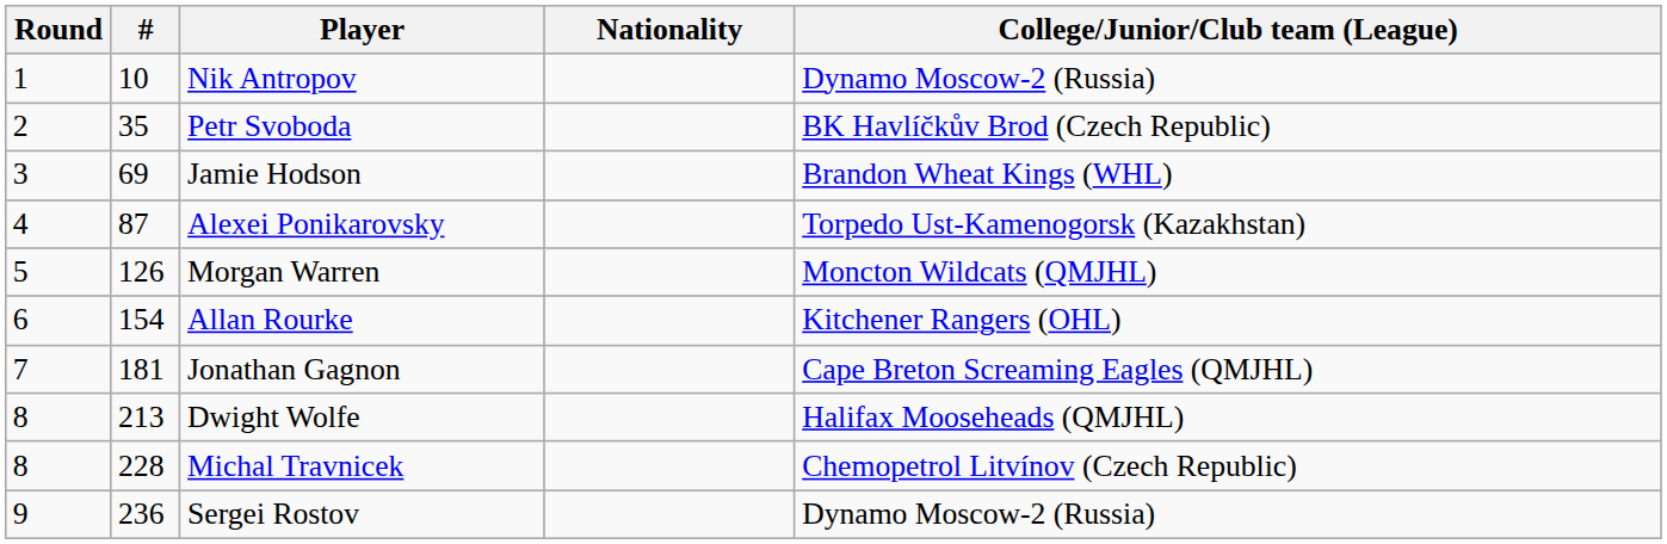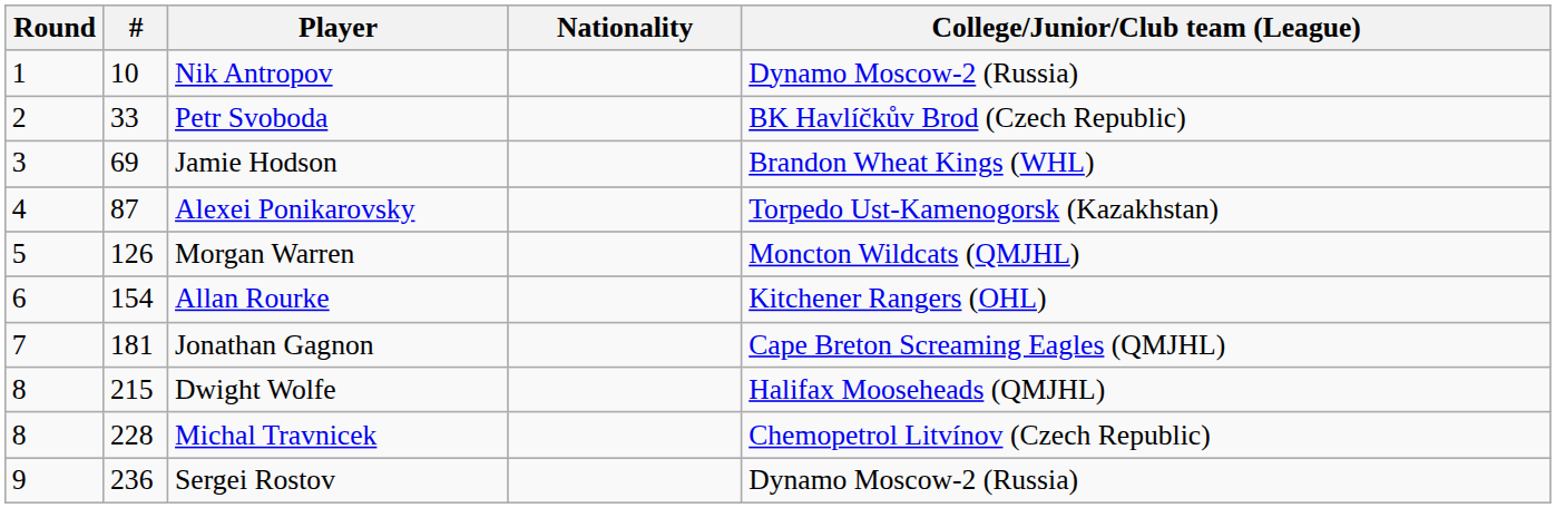Petr Svoboda | #: 35 -> 33
Dwight Wolfe | #: 213 -> 215
